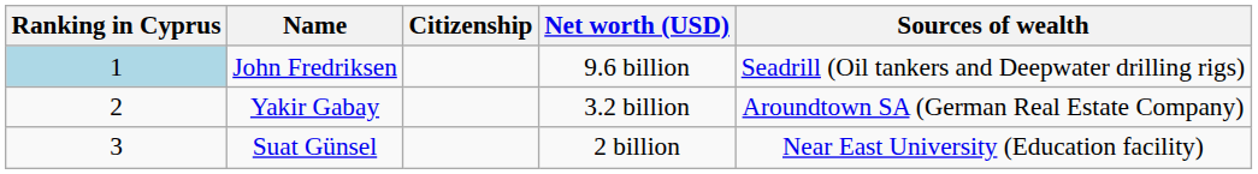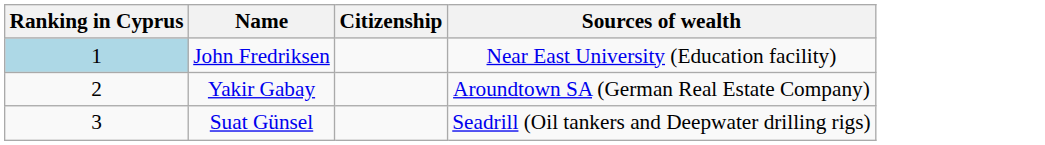- column: Net worth (USD) | 9.6 billion | 3.2 billion | 2 billion
John Fredriksen | Sources of wealth: Seadrill (Oil tankers and Deepwater drilling rigs) -> Near East University (Education facility)
Suat Günsel | Sources of wealth: Near East University (Education facility) -> Seadrill (Oil tankers and Deepwater drilling rigs)
